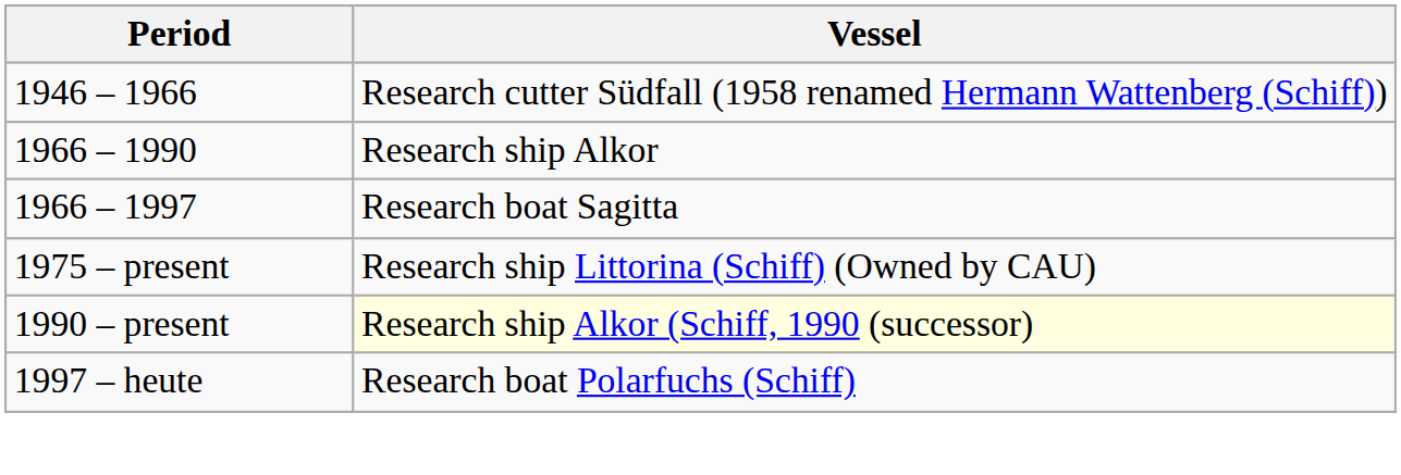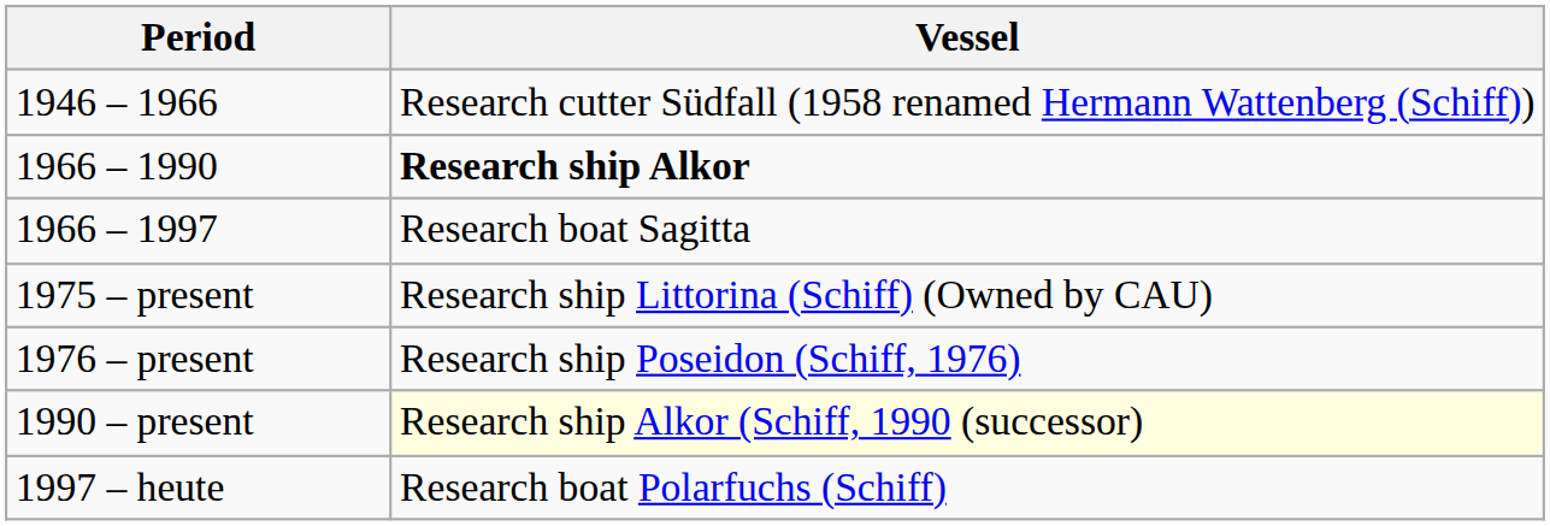1966 – 1990 | Vessel: normal -> bold
+ row: 1976 – present | Research ship Poseidon (Schiff, 1976)
